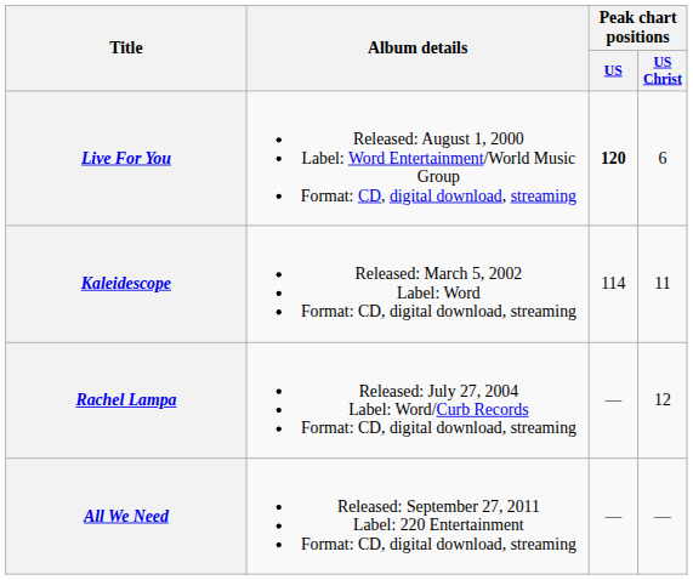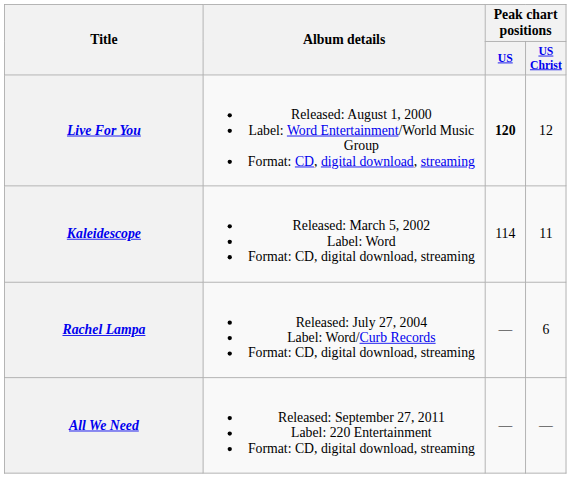Live For You | Peak chart positions / US Christ: 6 -> 12
Rachel Lampa | Peak chart positions / US Christ: 12 -> 6
